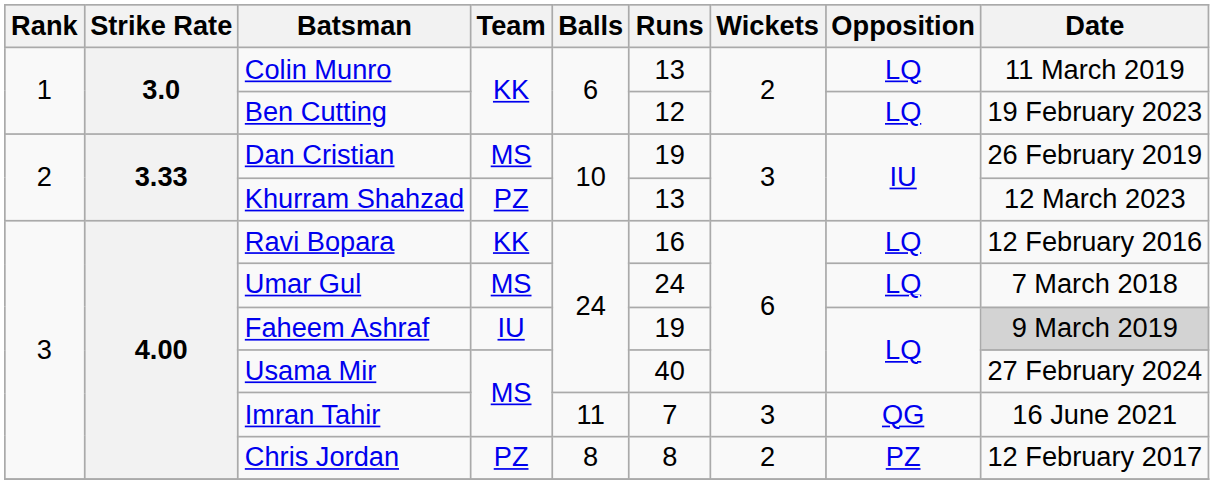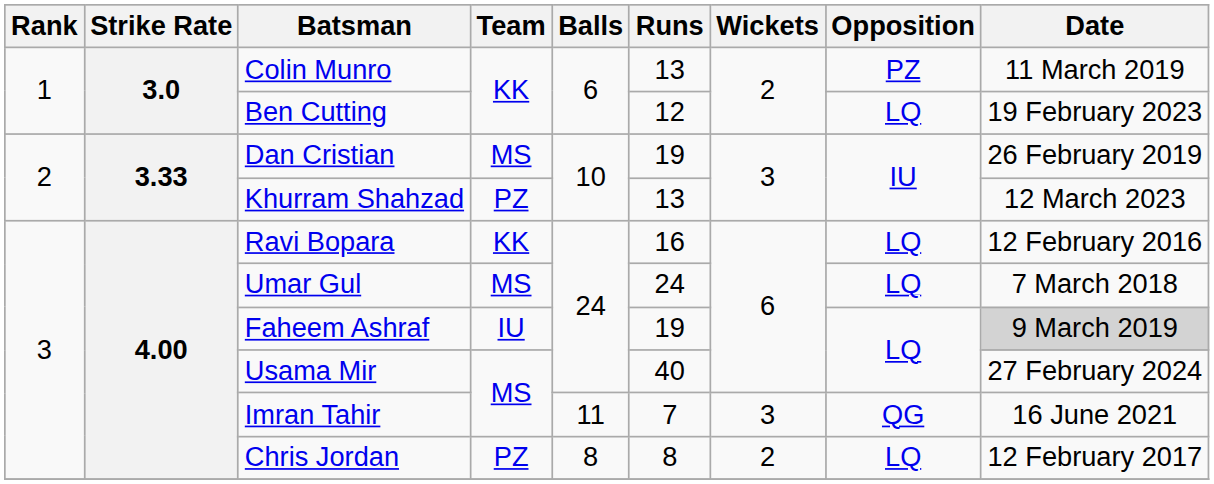Colin Munro | Opposition: LQ -> PZ
Chris Jordan | Opposition: PZ -> LQ
